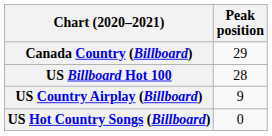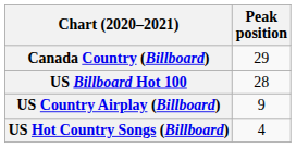US Hot Country Songs (Billboard) | Peak position: 0 -> 4
